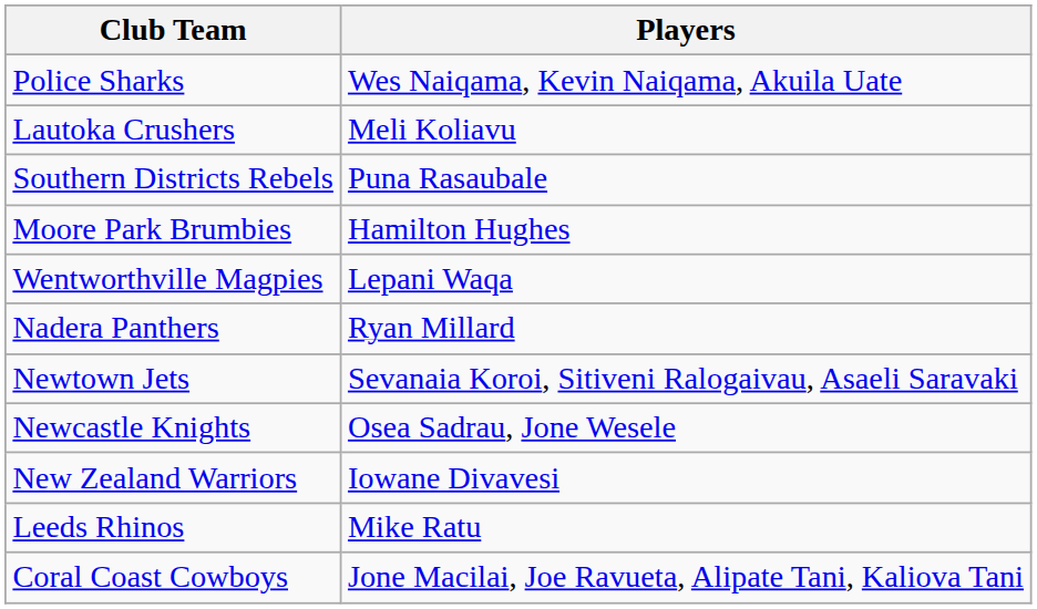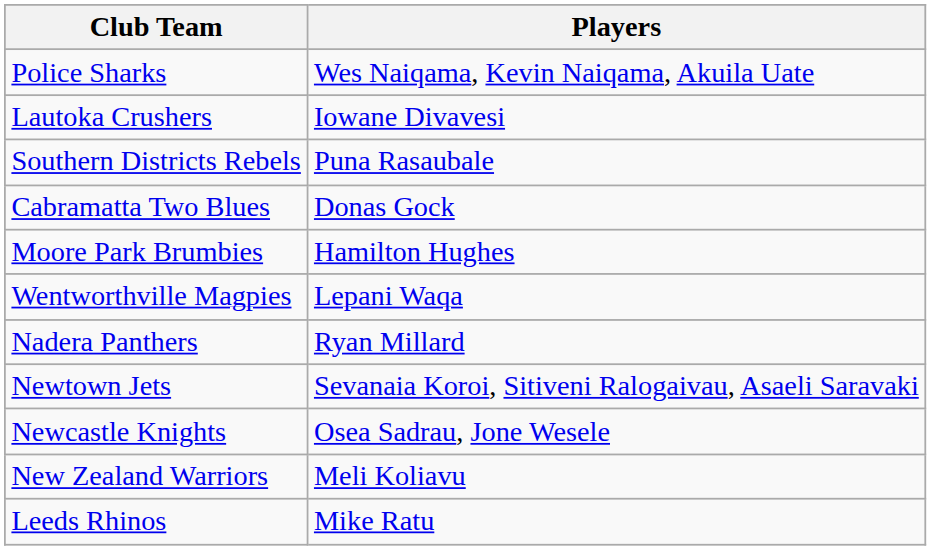Lautoka Crushers | Players: Meli Koliavu -> Iowane Divavesi
+ row: Cabramatta Two Blues | Donas Gock
New Zealand Warriors | Players: Iowane Divavesi -> Meli Koliavu
- row: Coral Coast Cowboys | Jone Macilai, Joe Ravueta, Alipate Tani, Kaliova Tani
